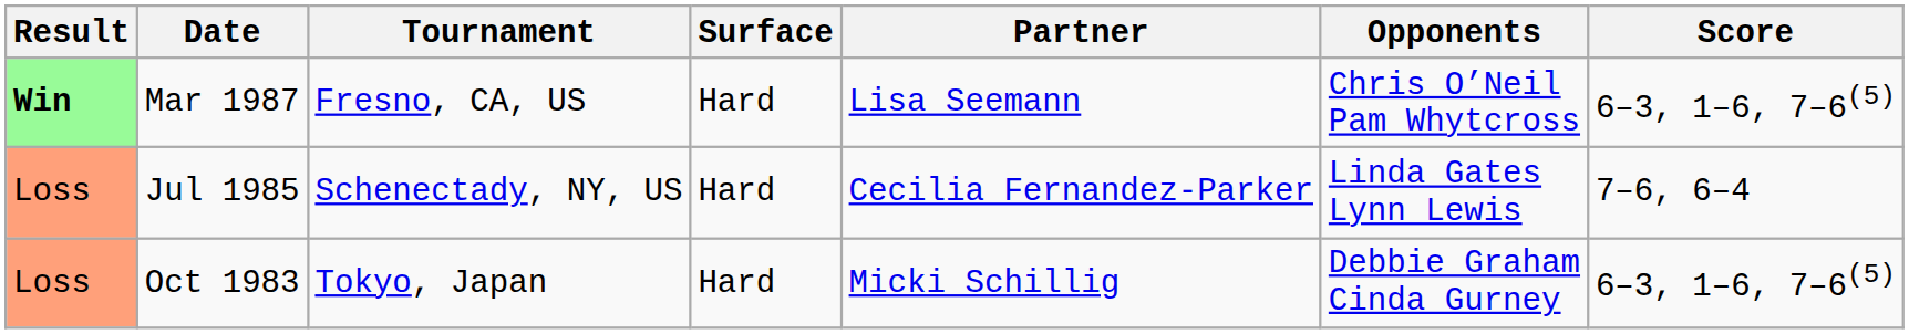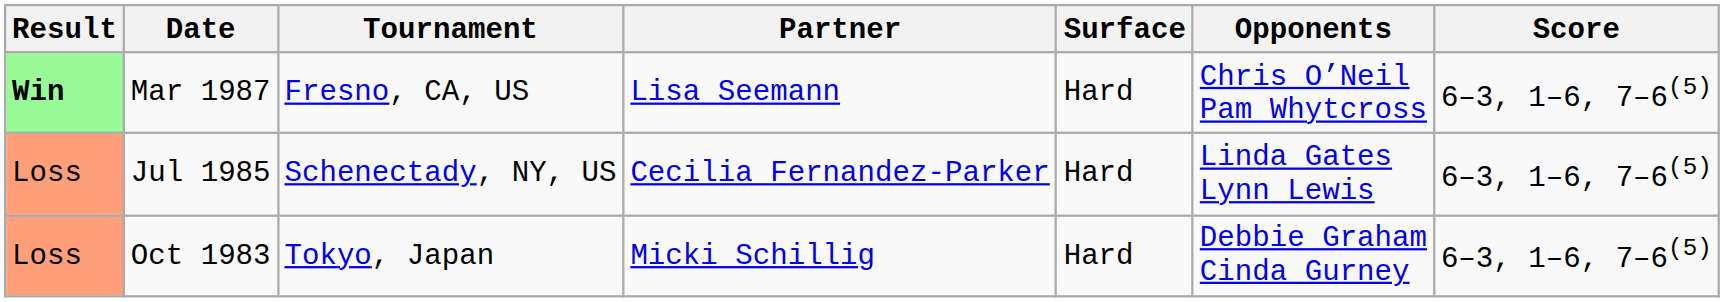columns swapped: Surface <-> Partner
Jul 1985 | Score: 7–6, 6–4 -> 6–3, 1–6, 7–6(5)
